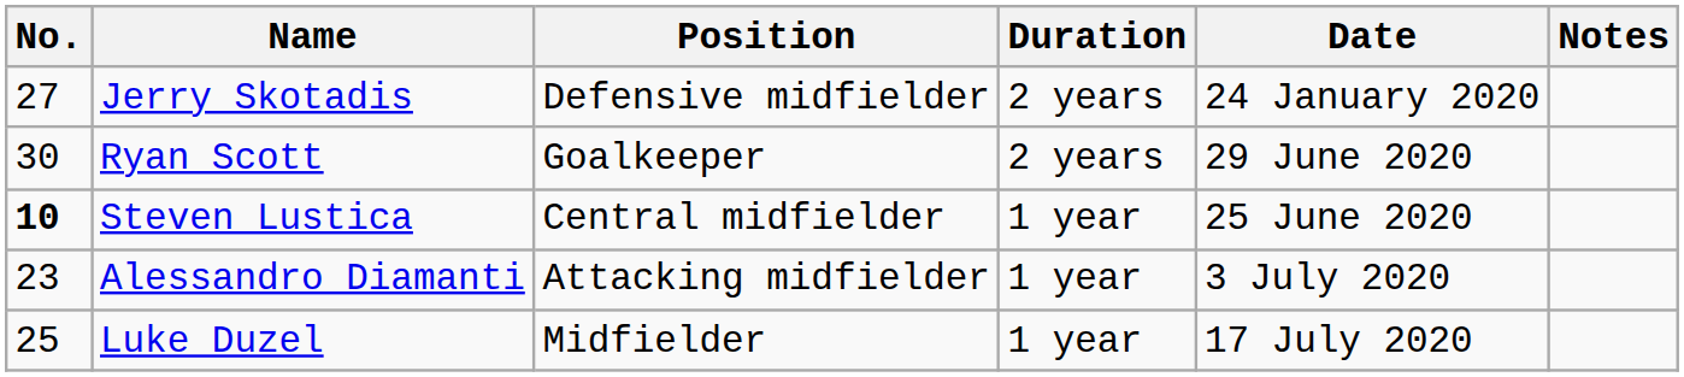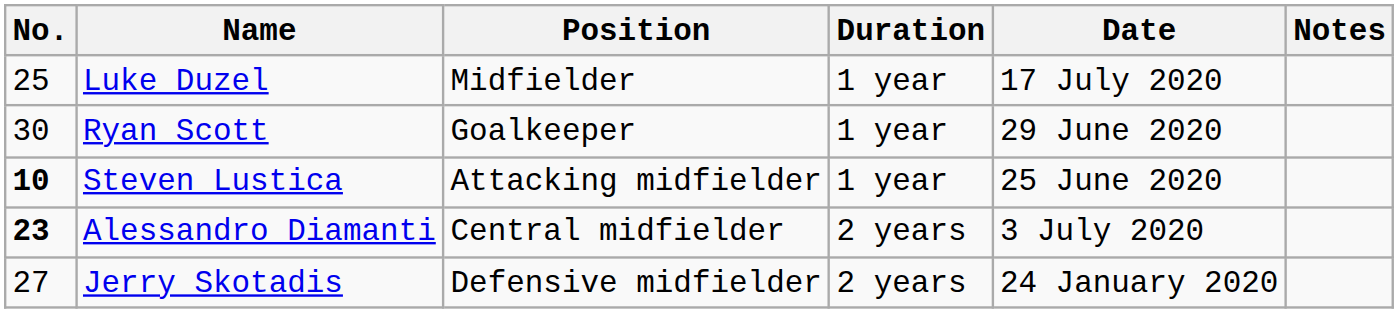rows swapped: Jerry Skotadis <-> Luke Duzel
Ryan Scott | Duration: 2 years -> 1 year
Steven Lustica | Position: Central midfielder -> Attacking midfielder
Alessandro Diamanti | No.: normal -> bold
Alessandro Diamanti | Position: Attacking midfielder -> Central midfielder
Alessandro Diamanti | Duration: 1 year -> 2 years
